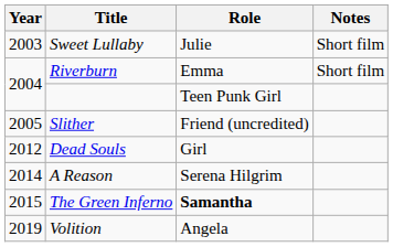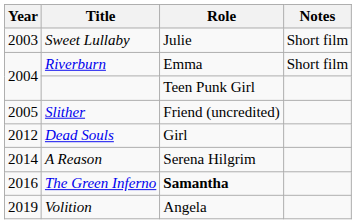The Green Inferno | Year: 2015 -> 2016
